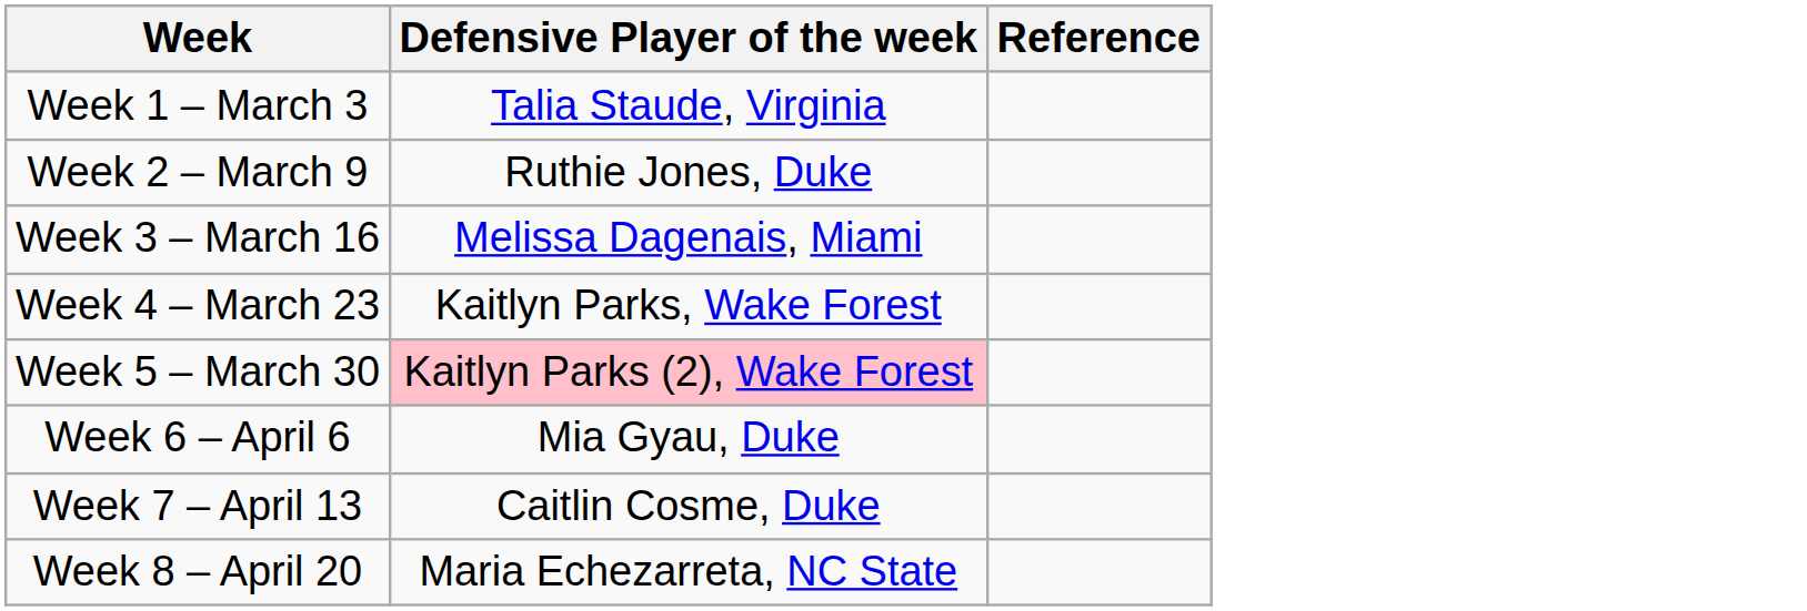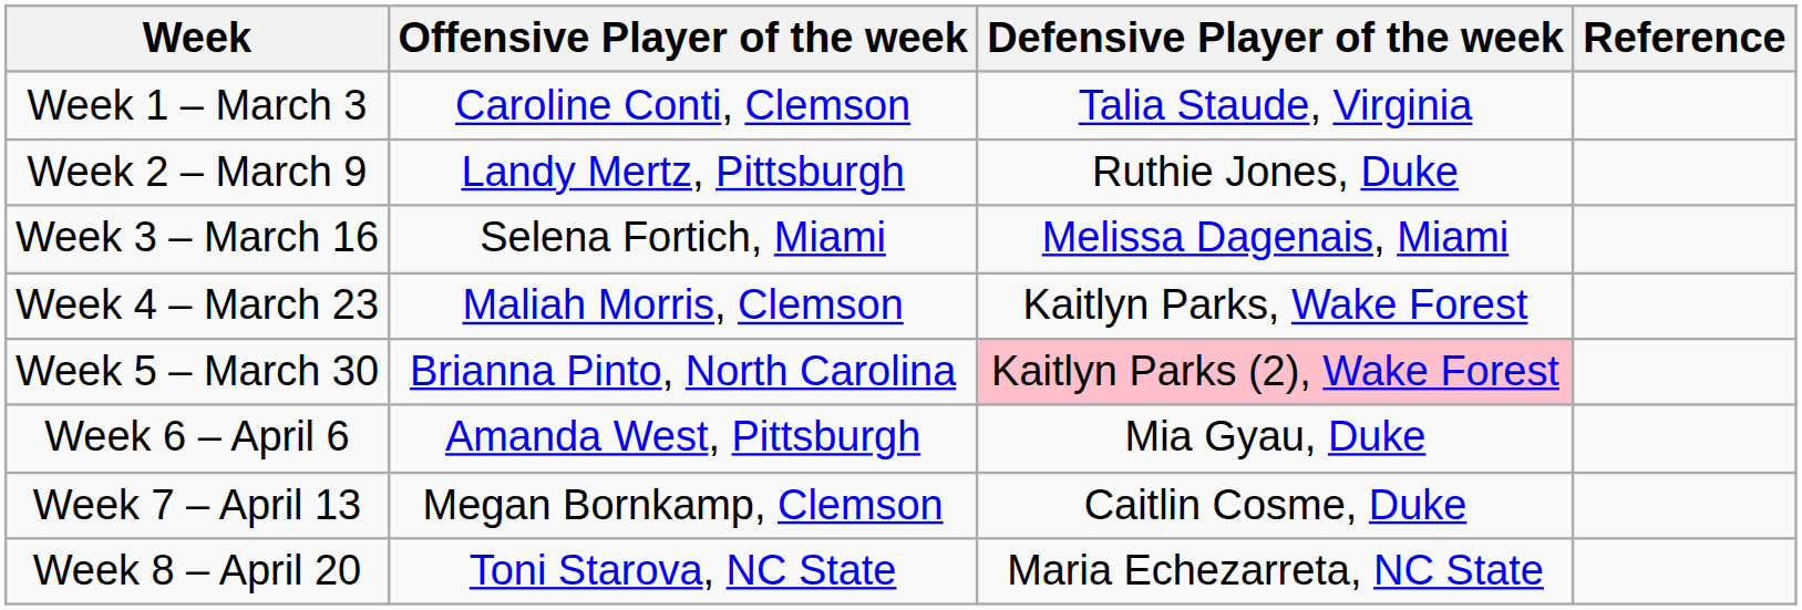+ column: Offensive Player of the week | Caroline Conti, Clemson | Landy Mertz, Pittsburgh | Selena Fortich, Miami | Maliah Morris, Clemson | Brianna Pinto, North Carolina | Amanda West, Pittsburgh | Megan Bornkamp, Clemson | Toni Starova, NC State
